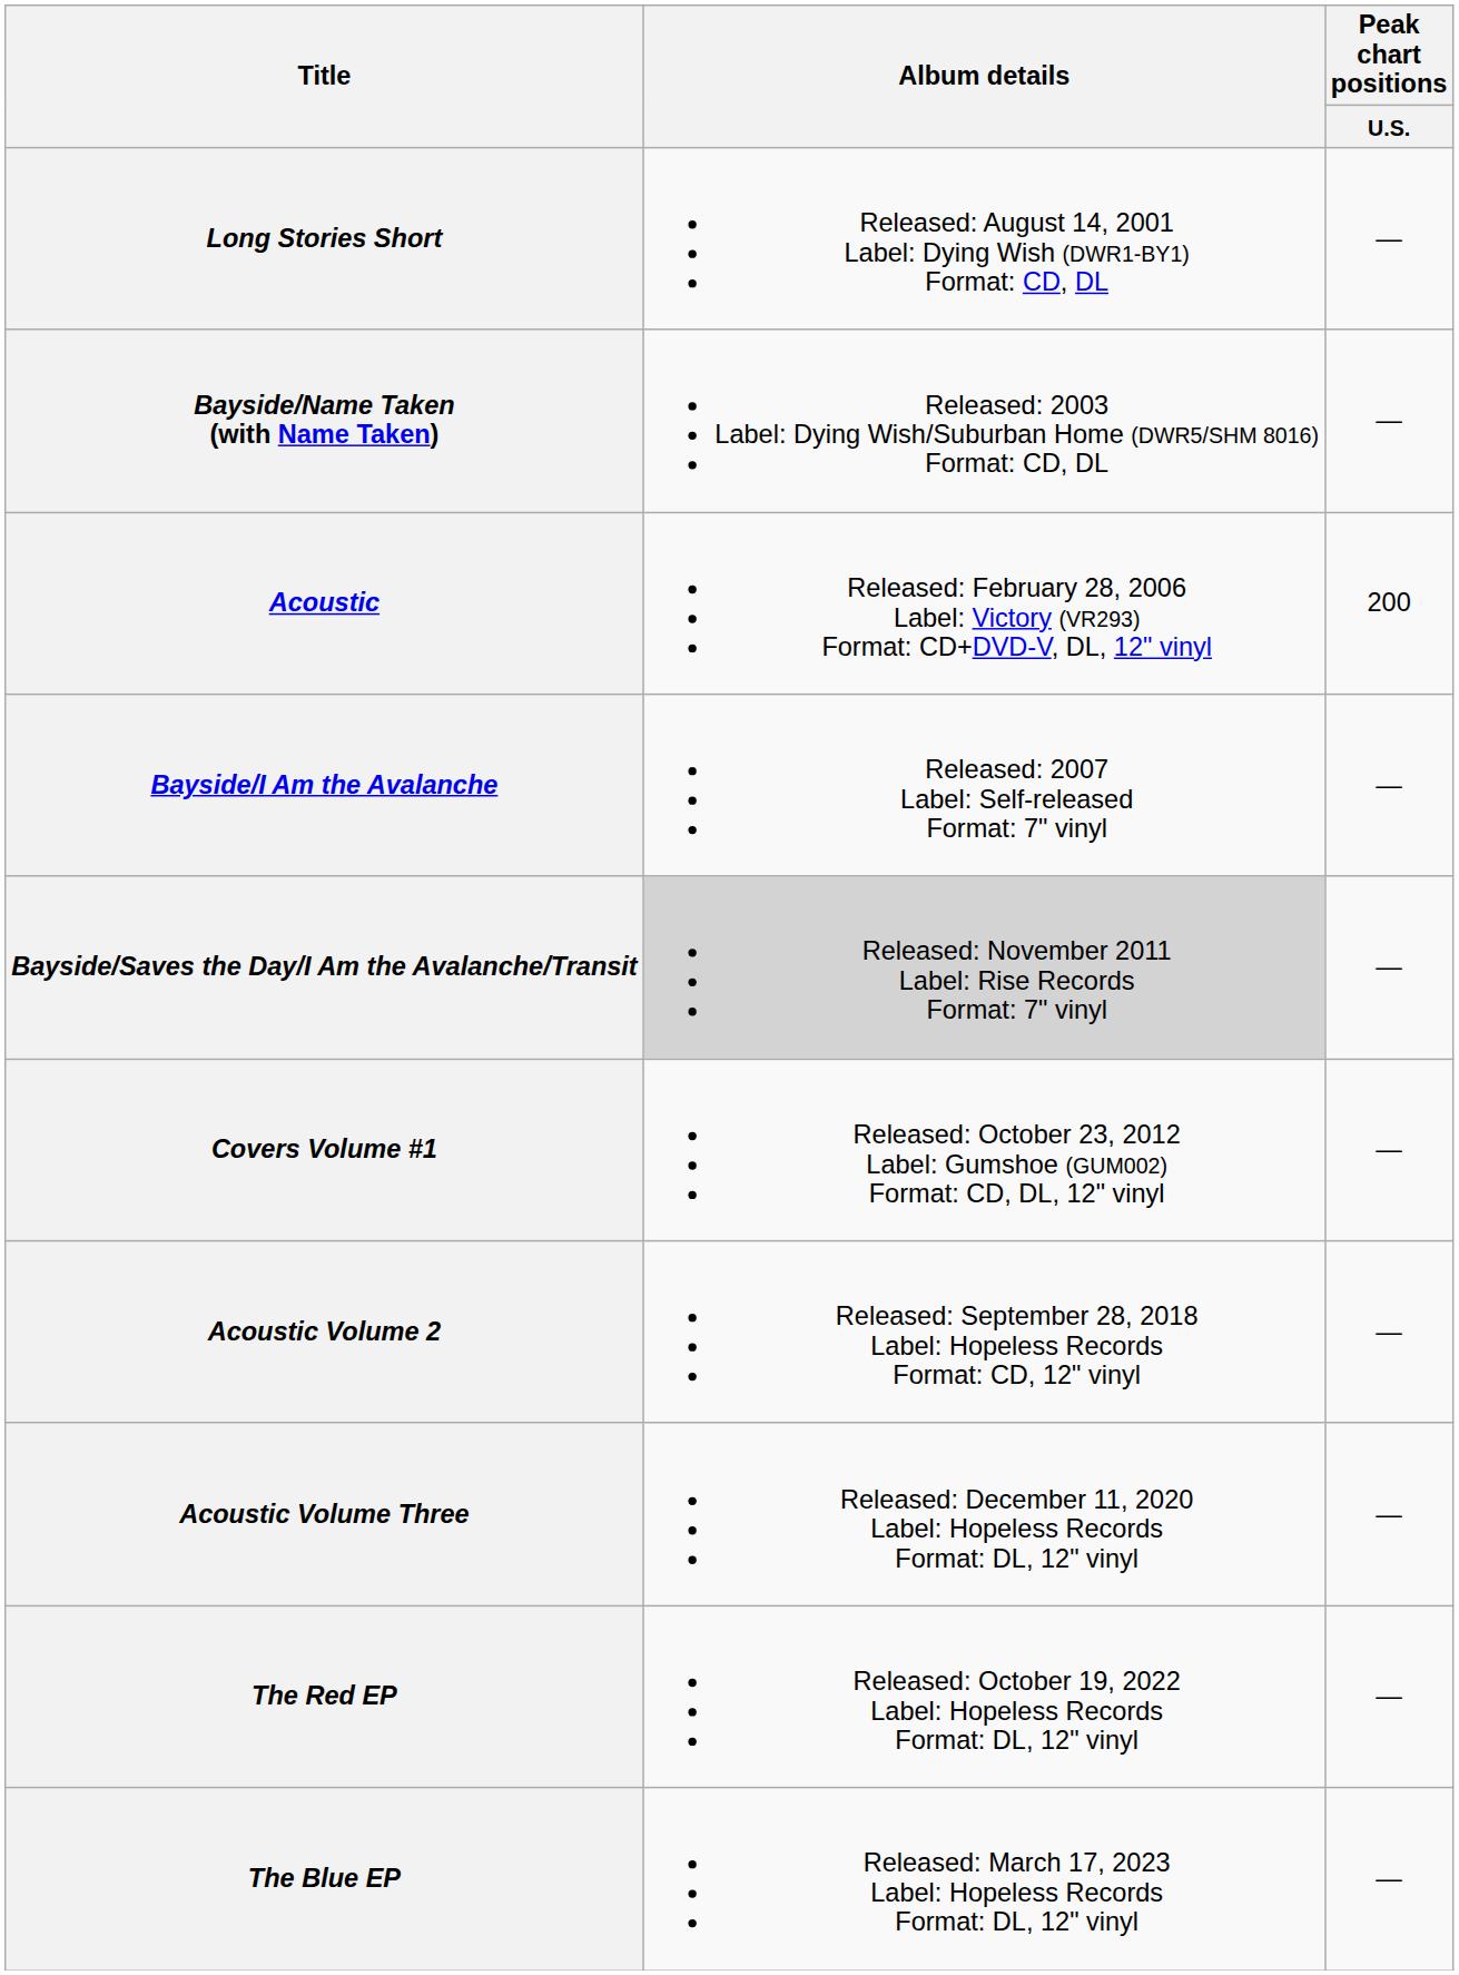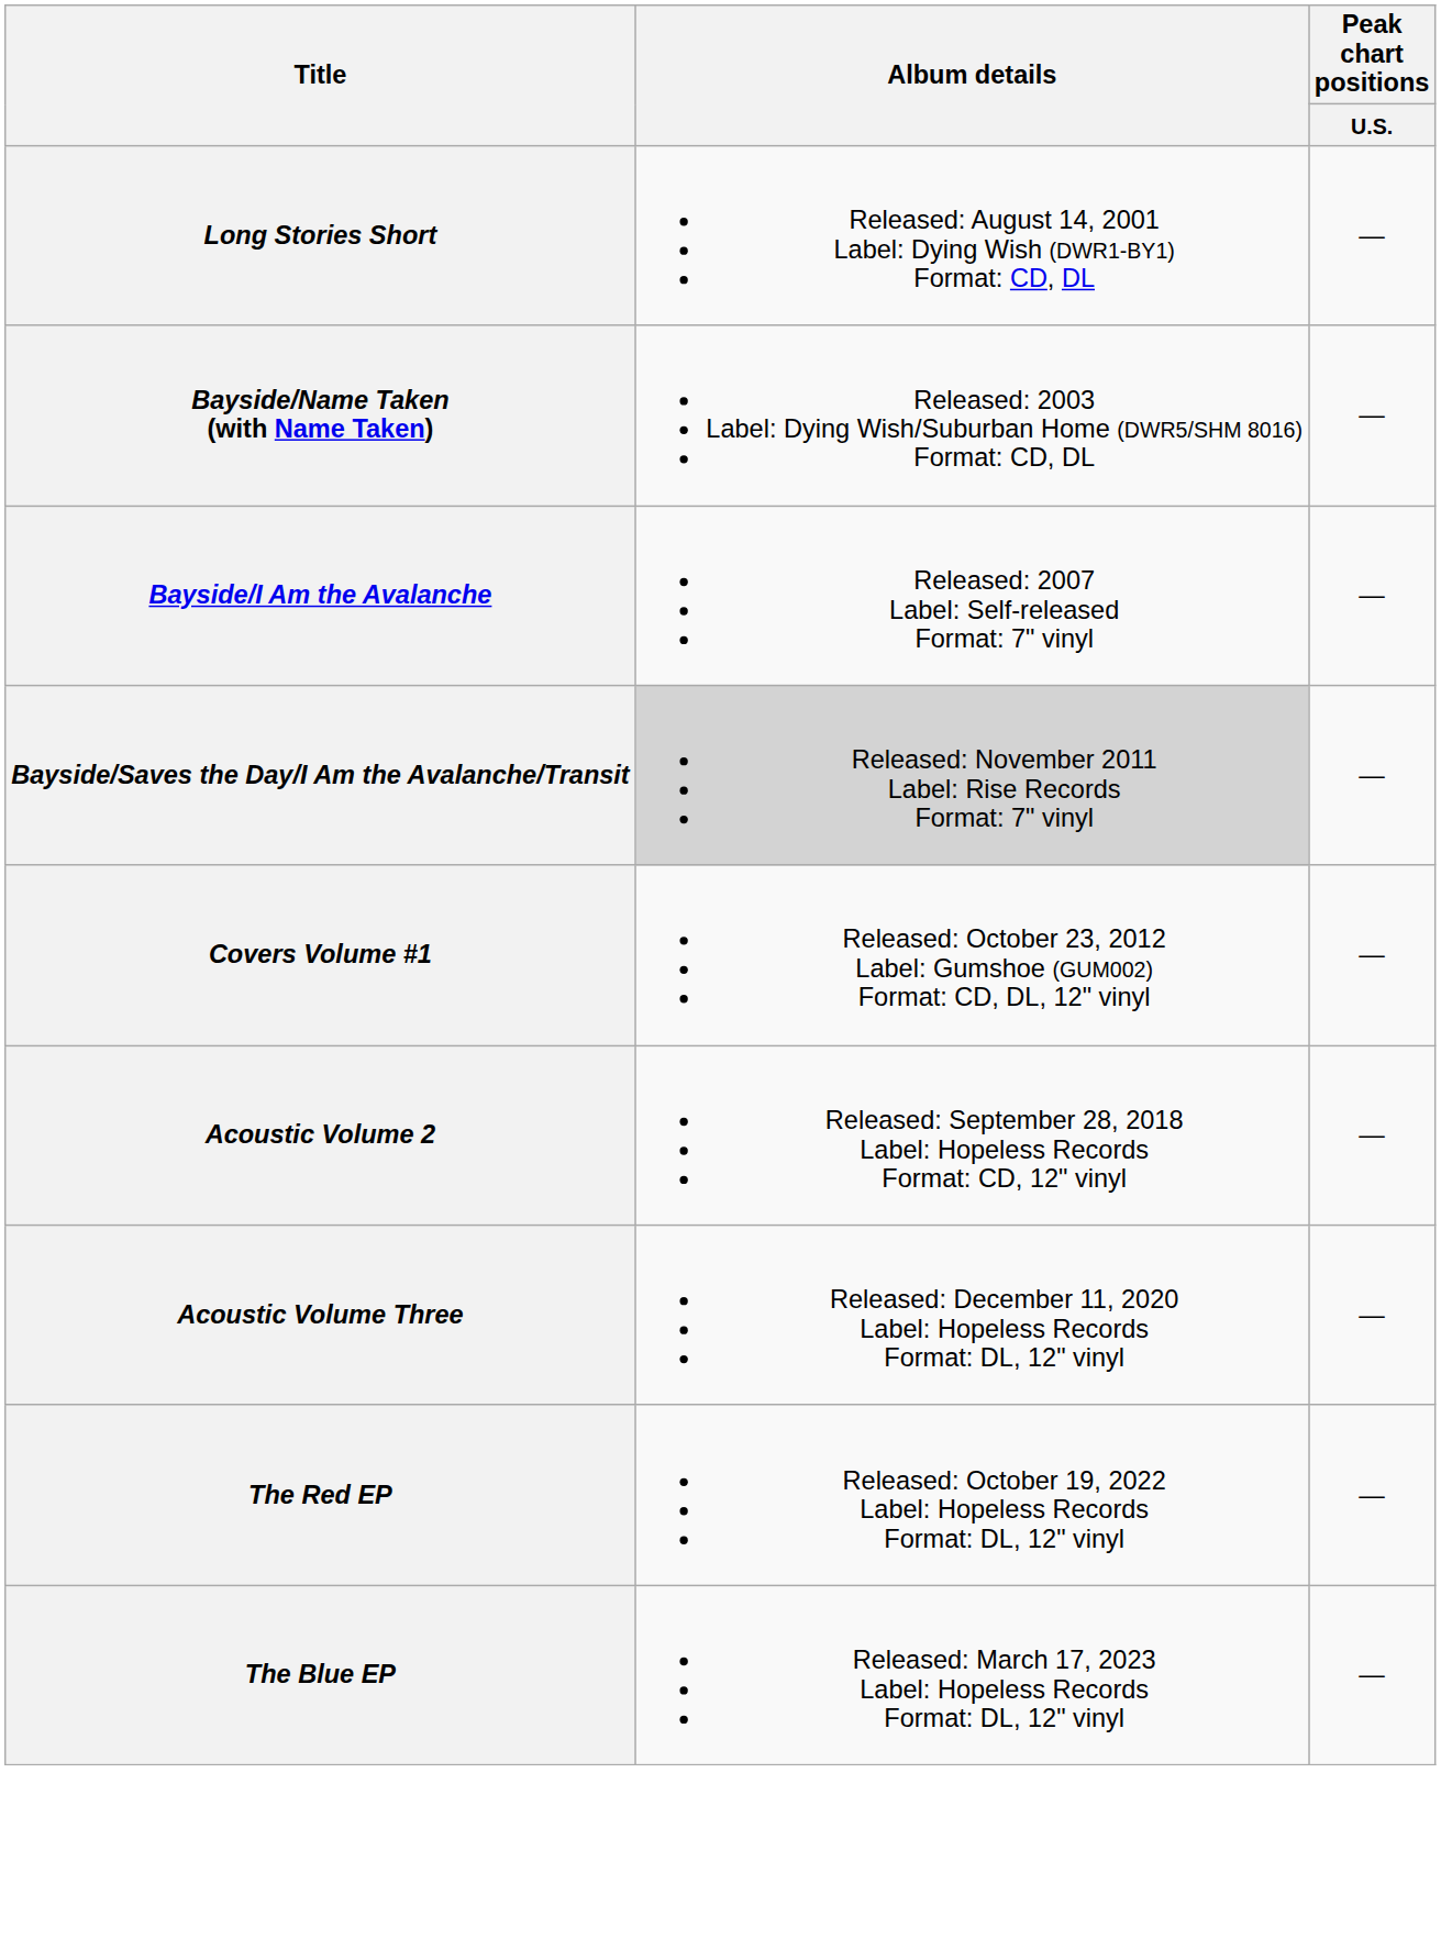- row: Acoustic | Released: February 28, 2006 Label: Victory (VR293) Format: CD+DVD-V, DL, 12" vinyl | 200
